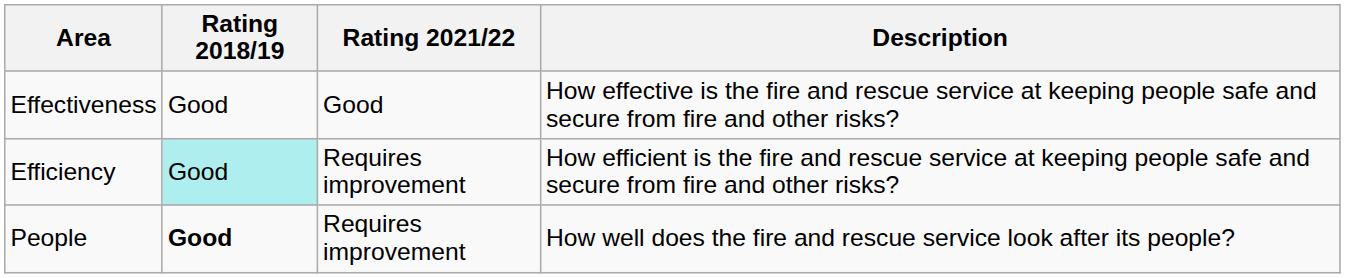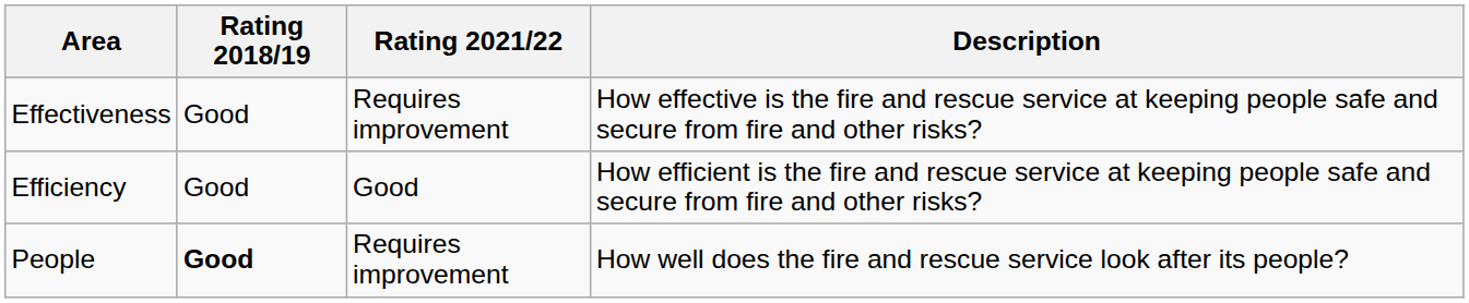Effectiveness | Rating 2021/22: Good -> Requires improvement
Efficiency | Rating 2018/19: paleturquoise background -> no background
Efficiency | Rating 2021/22: Requires improvement -> Good
